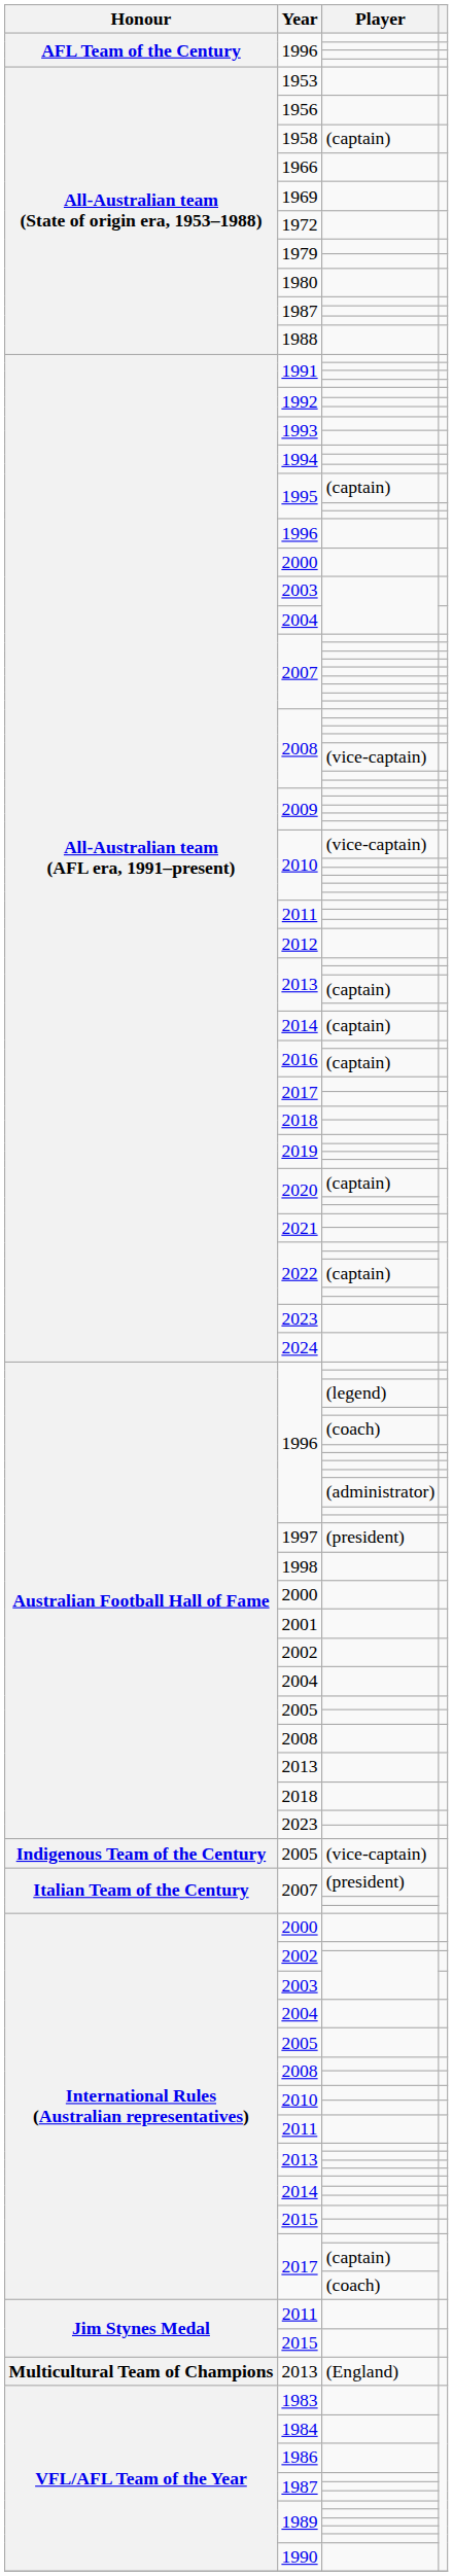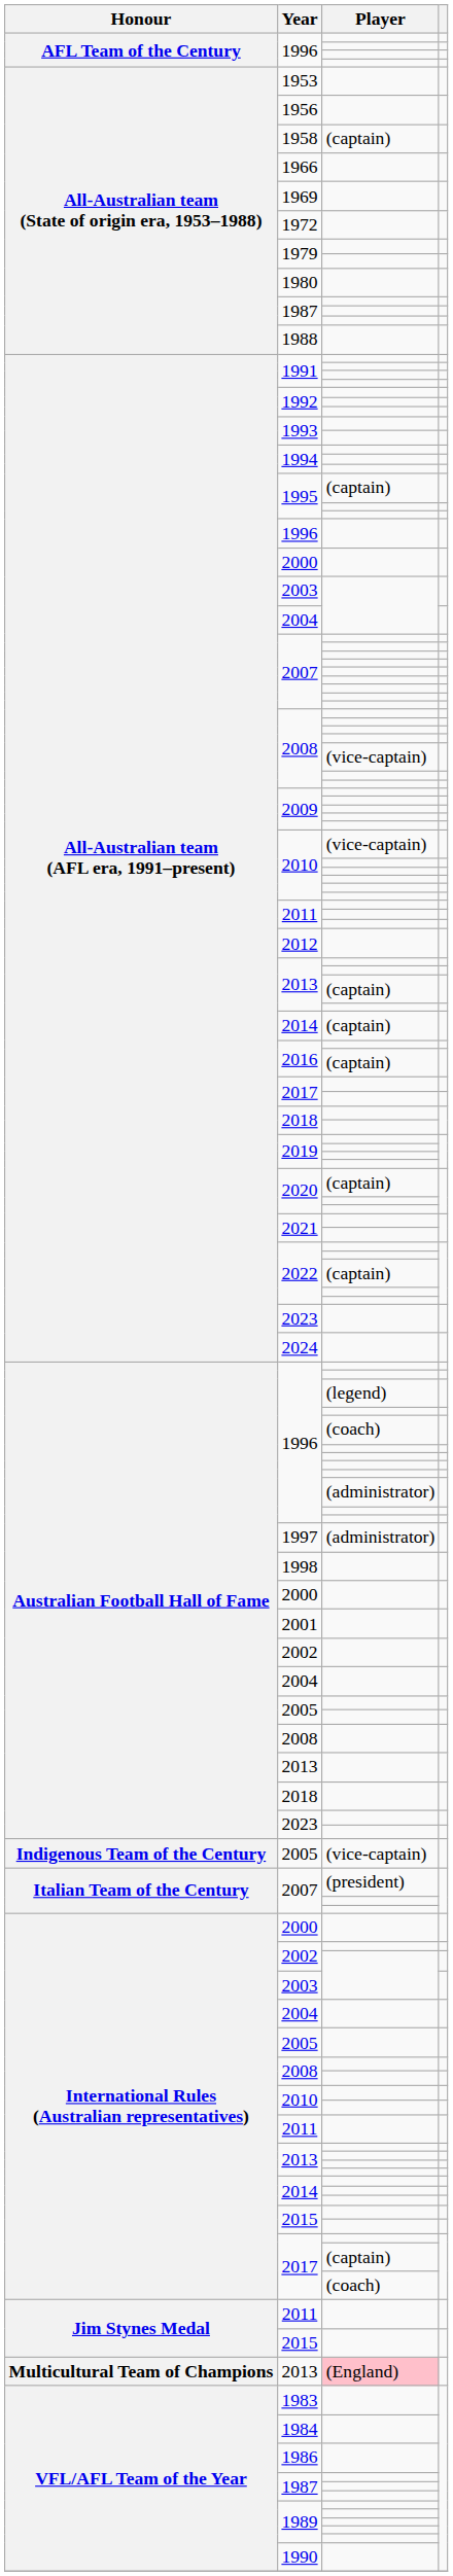1997 | Player: (president) -> (administrator)
Multicultural Team of Champions / 2013 | Player: no background -> pink background
